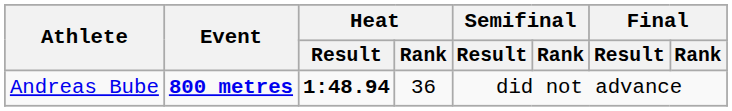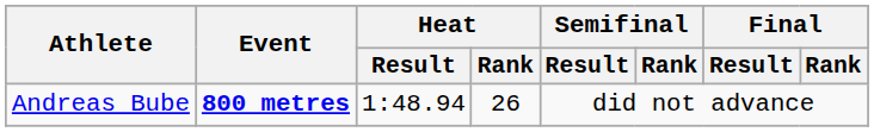Andreas Bube | Heat / Result: bold -> normal
Andreas Bube | Heat / Rank: 36 -> 26
